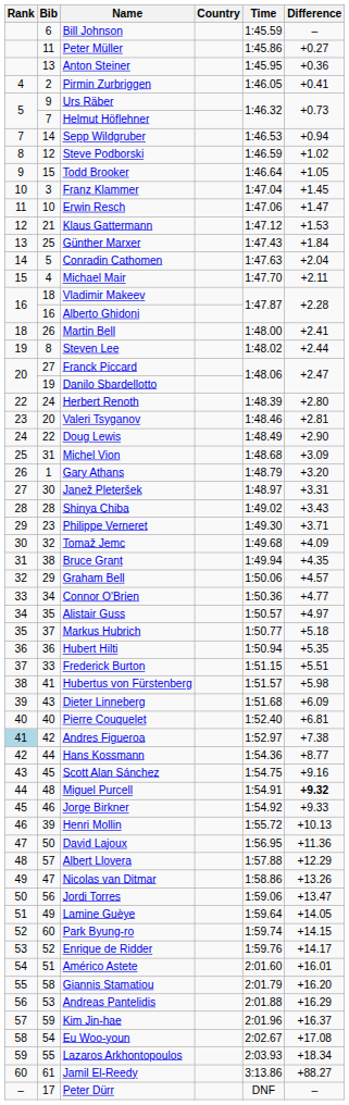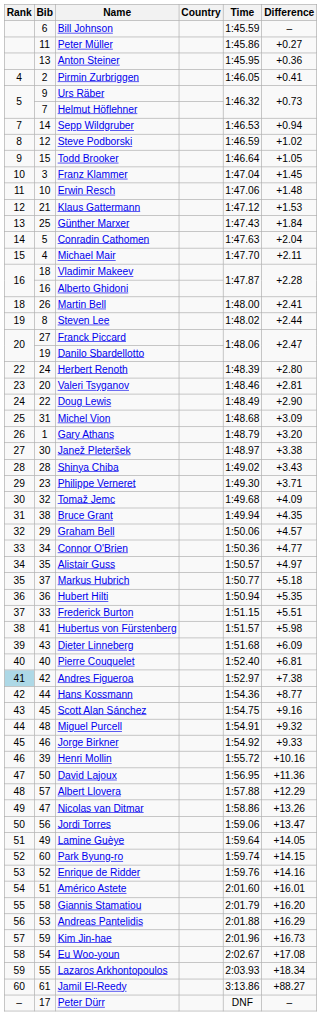Erwin Resch | Difference: +1.47 -> +1.48
Janež Pleteršek | Difference: +3.31 -> +3.38
Miguel Purcell | Difference: bold -> normal
Henri Mollin | Difference: +10.13 -> +10.16
Enrique de Ridder | Difference: +14.17 -> +14.16
Kim Jin-hae | Difference: +16.37 -> +16.73
